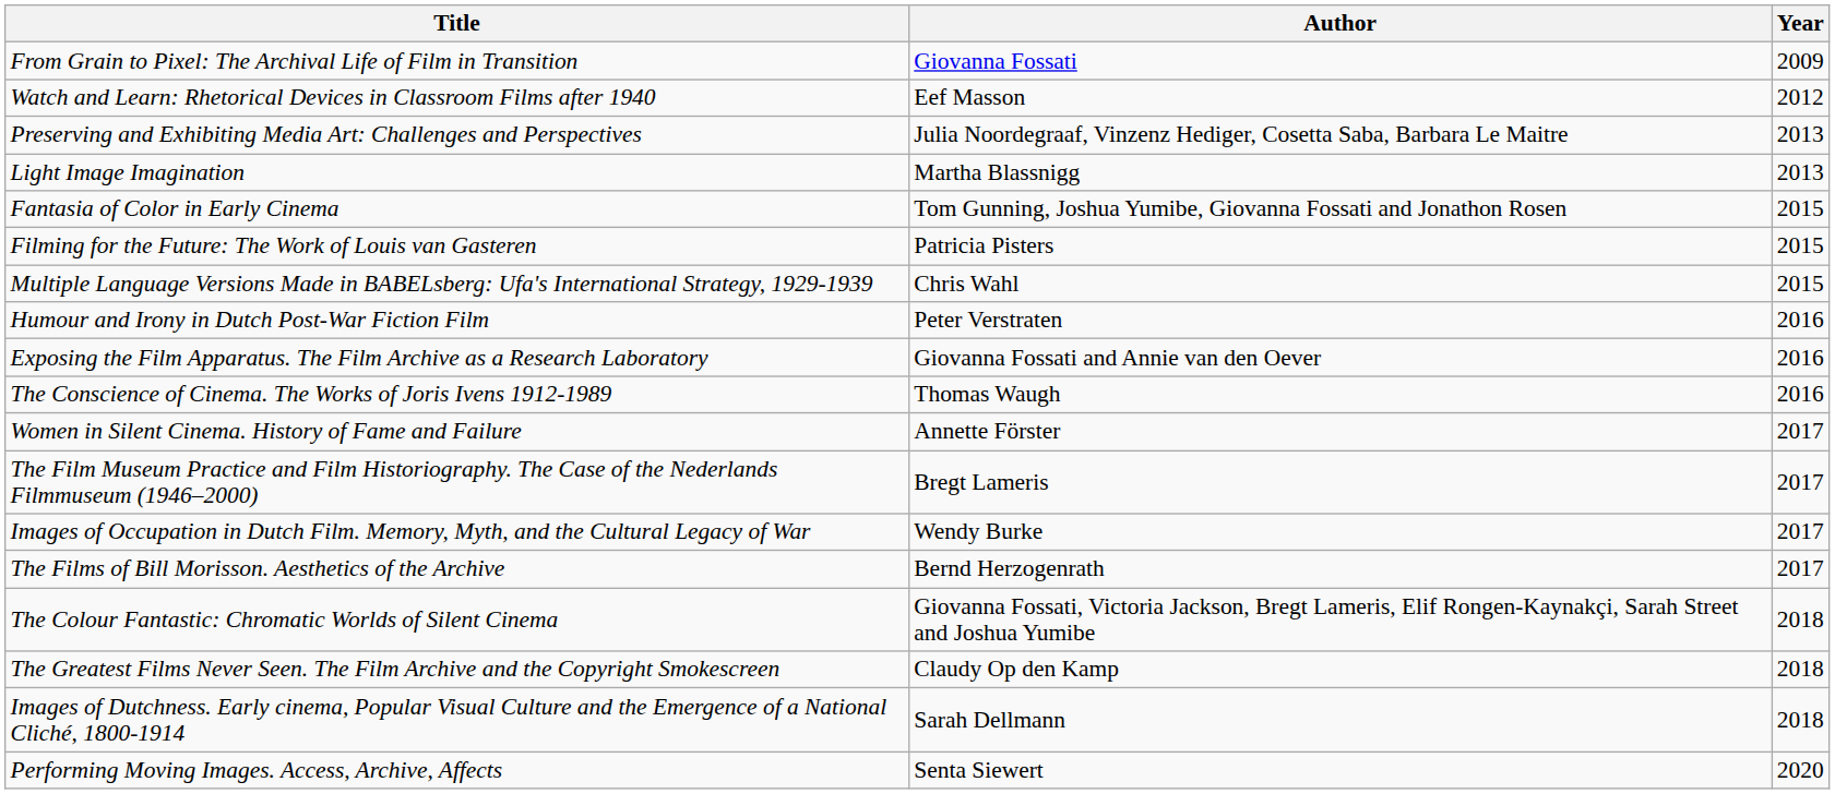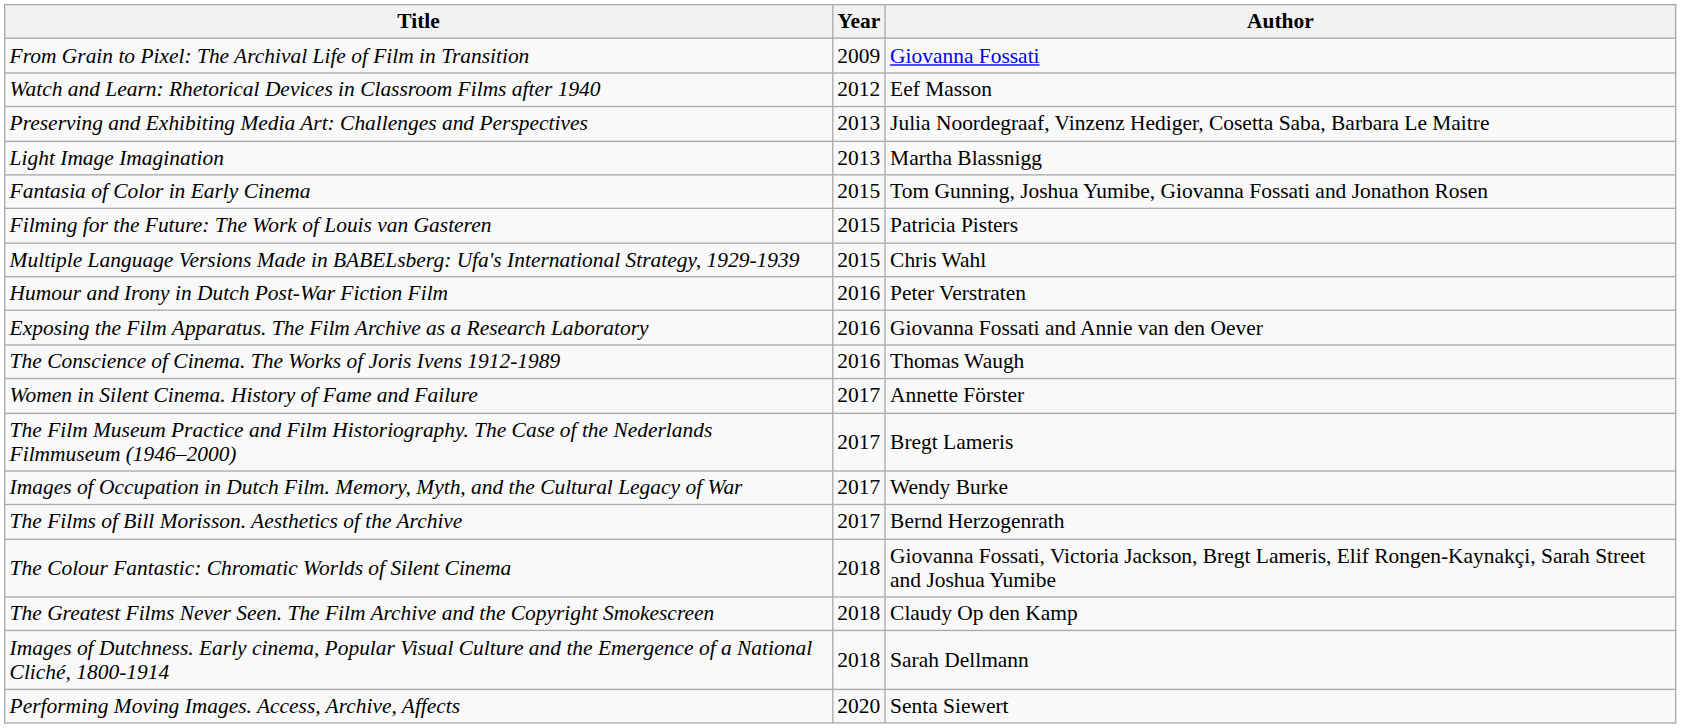columns swapped: Author <-> Year
